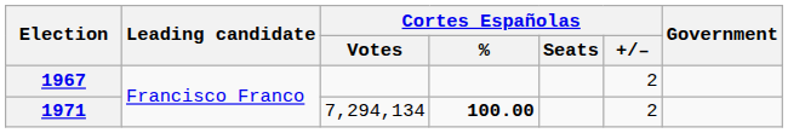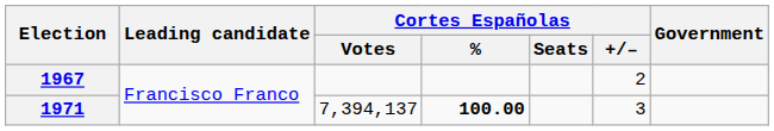1971 | Cortes Españolas / Votes: 7,294,134 -> 7,394,137
1971 | Cortes Españolas / +/–: 2 -> 3
